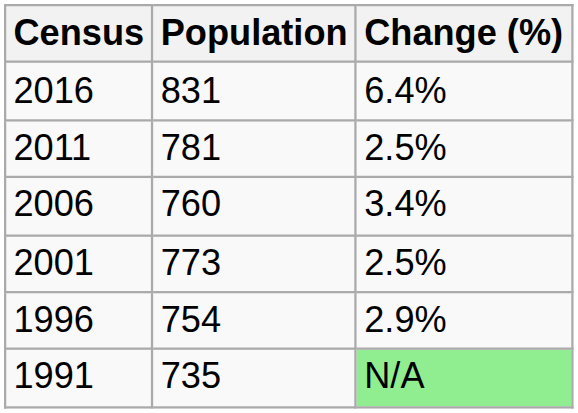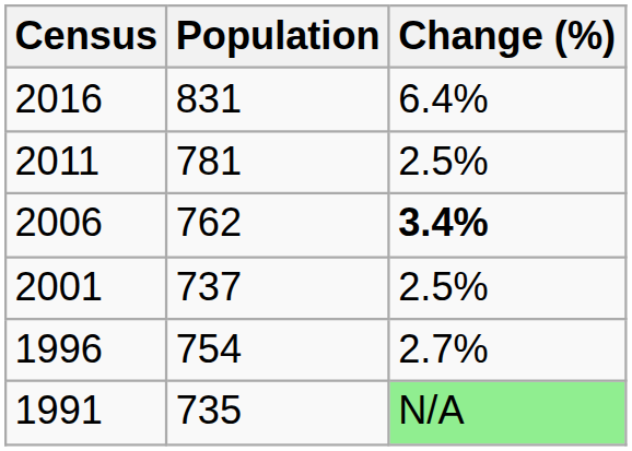2006 | Population: 760 -> 762
2006 | Change (%): normal -> bold
2001 | Population: 773 -> 737
1996 | Change (%): 2.9% -> 2.7%
